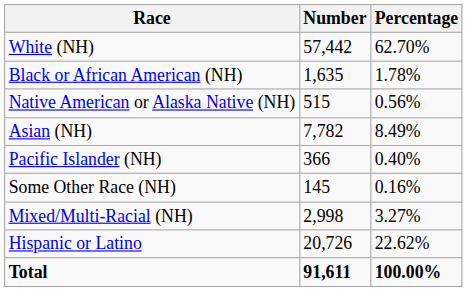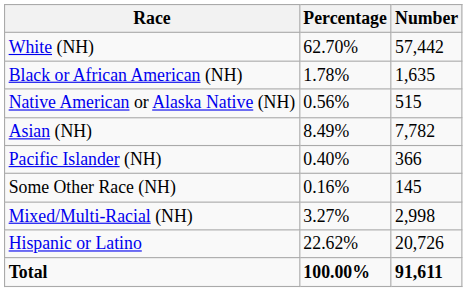columns swapped: Number <-> Percentage
